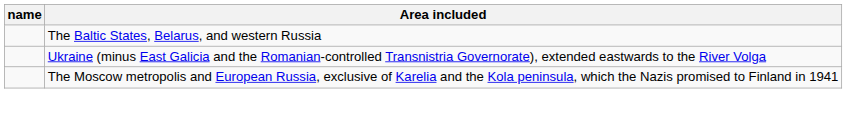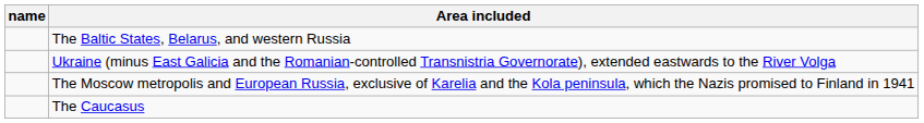+ row: The Caucasus
